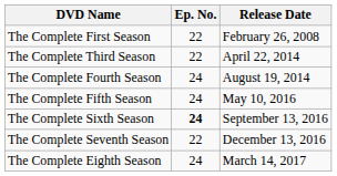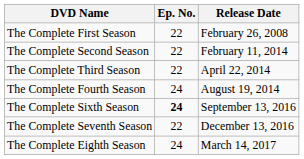+ row: The Complete Second Season | 22 | February 11, 2014
- row: The Complete Fifth Season | 24 | May 10, 2016
